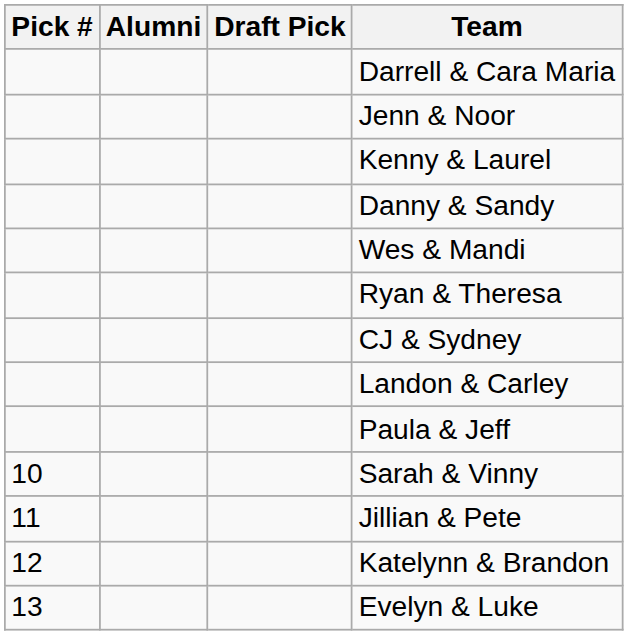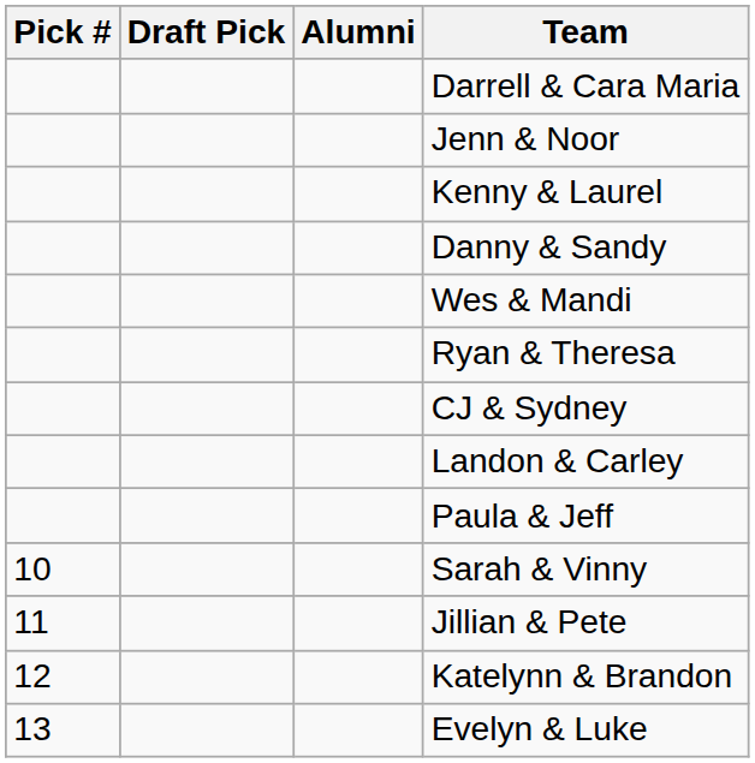columns swapped: Alumni <-> Draft Pick
